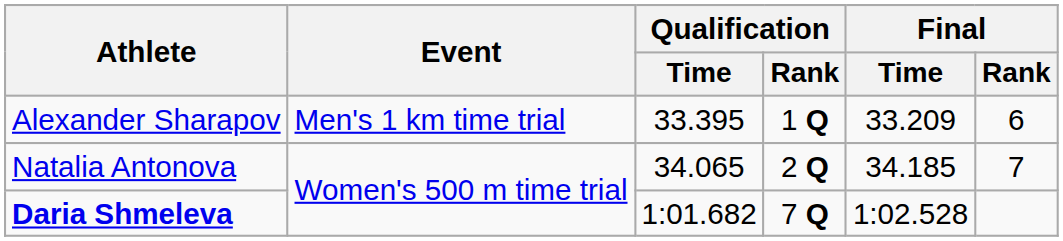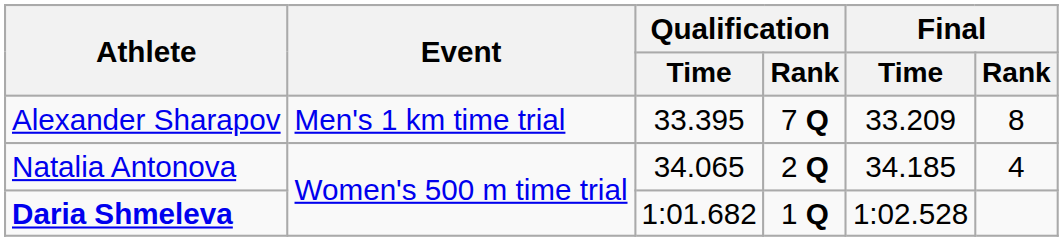Alexander Sharapov | Qualification / Rank: 1 Q -> 7 Q
Alexander Sharapov | Final / Rank: 6 -> 8
Natalia Antonova | Final / Rank: 7 -> 4
Daria Shmeleva | Qualification / Rank: 7 Q -> 1 Q
